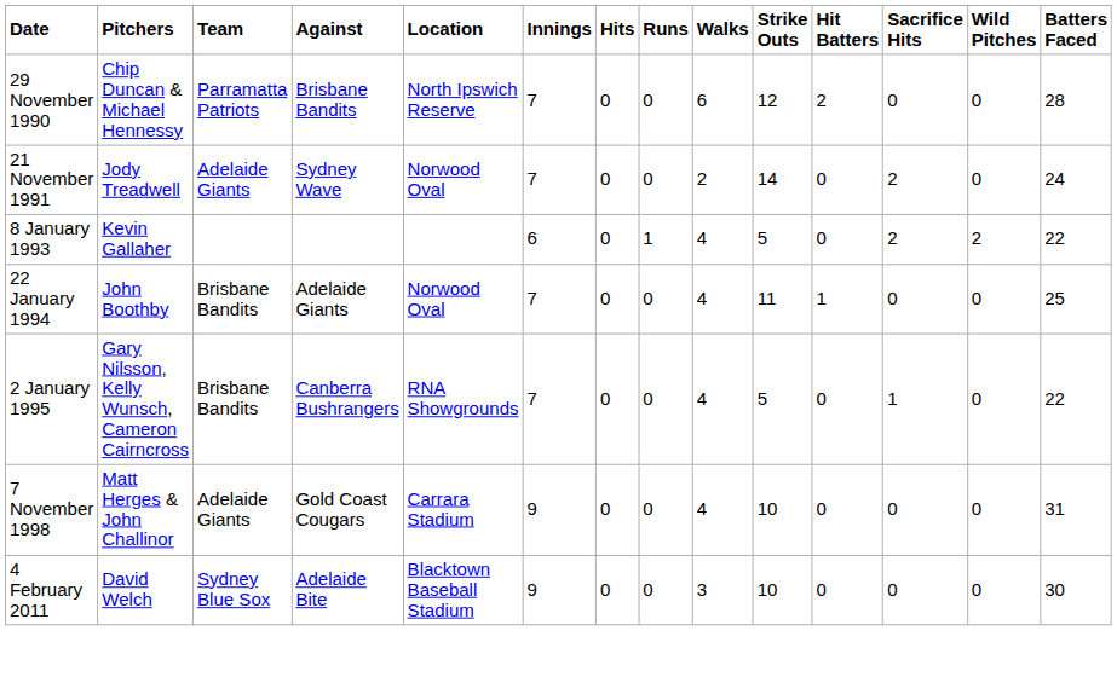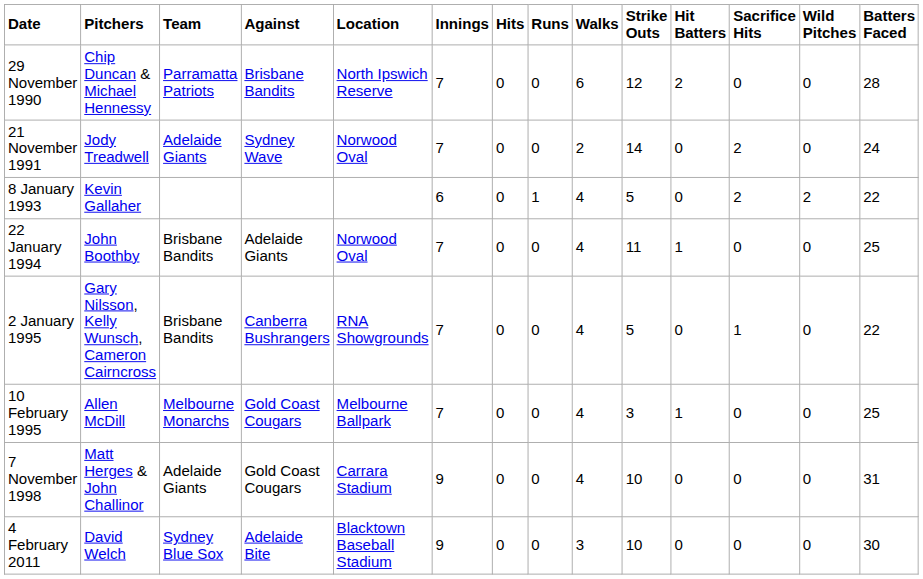+ row: 10 February 1995 | Allen McDill | Melbourne Monarchs | Gold Coast Cougars | Melbourne Ballpark | 7 | 0 | 0 | 4 | 3 | 1 | 0 | 0 | 25
